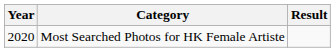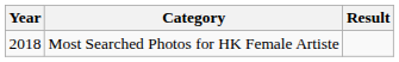Most Searched Photos for HK Female Artiste | Year: 2020 -> 2018
